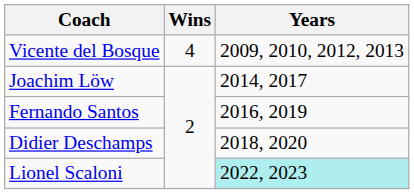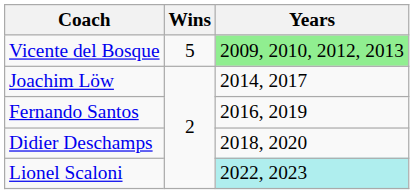Vicente del Bosque | Wins: 4 -> 5
Vicente del Bosque | Years: no background -> lightgreen background
